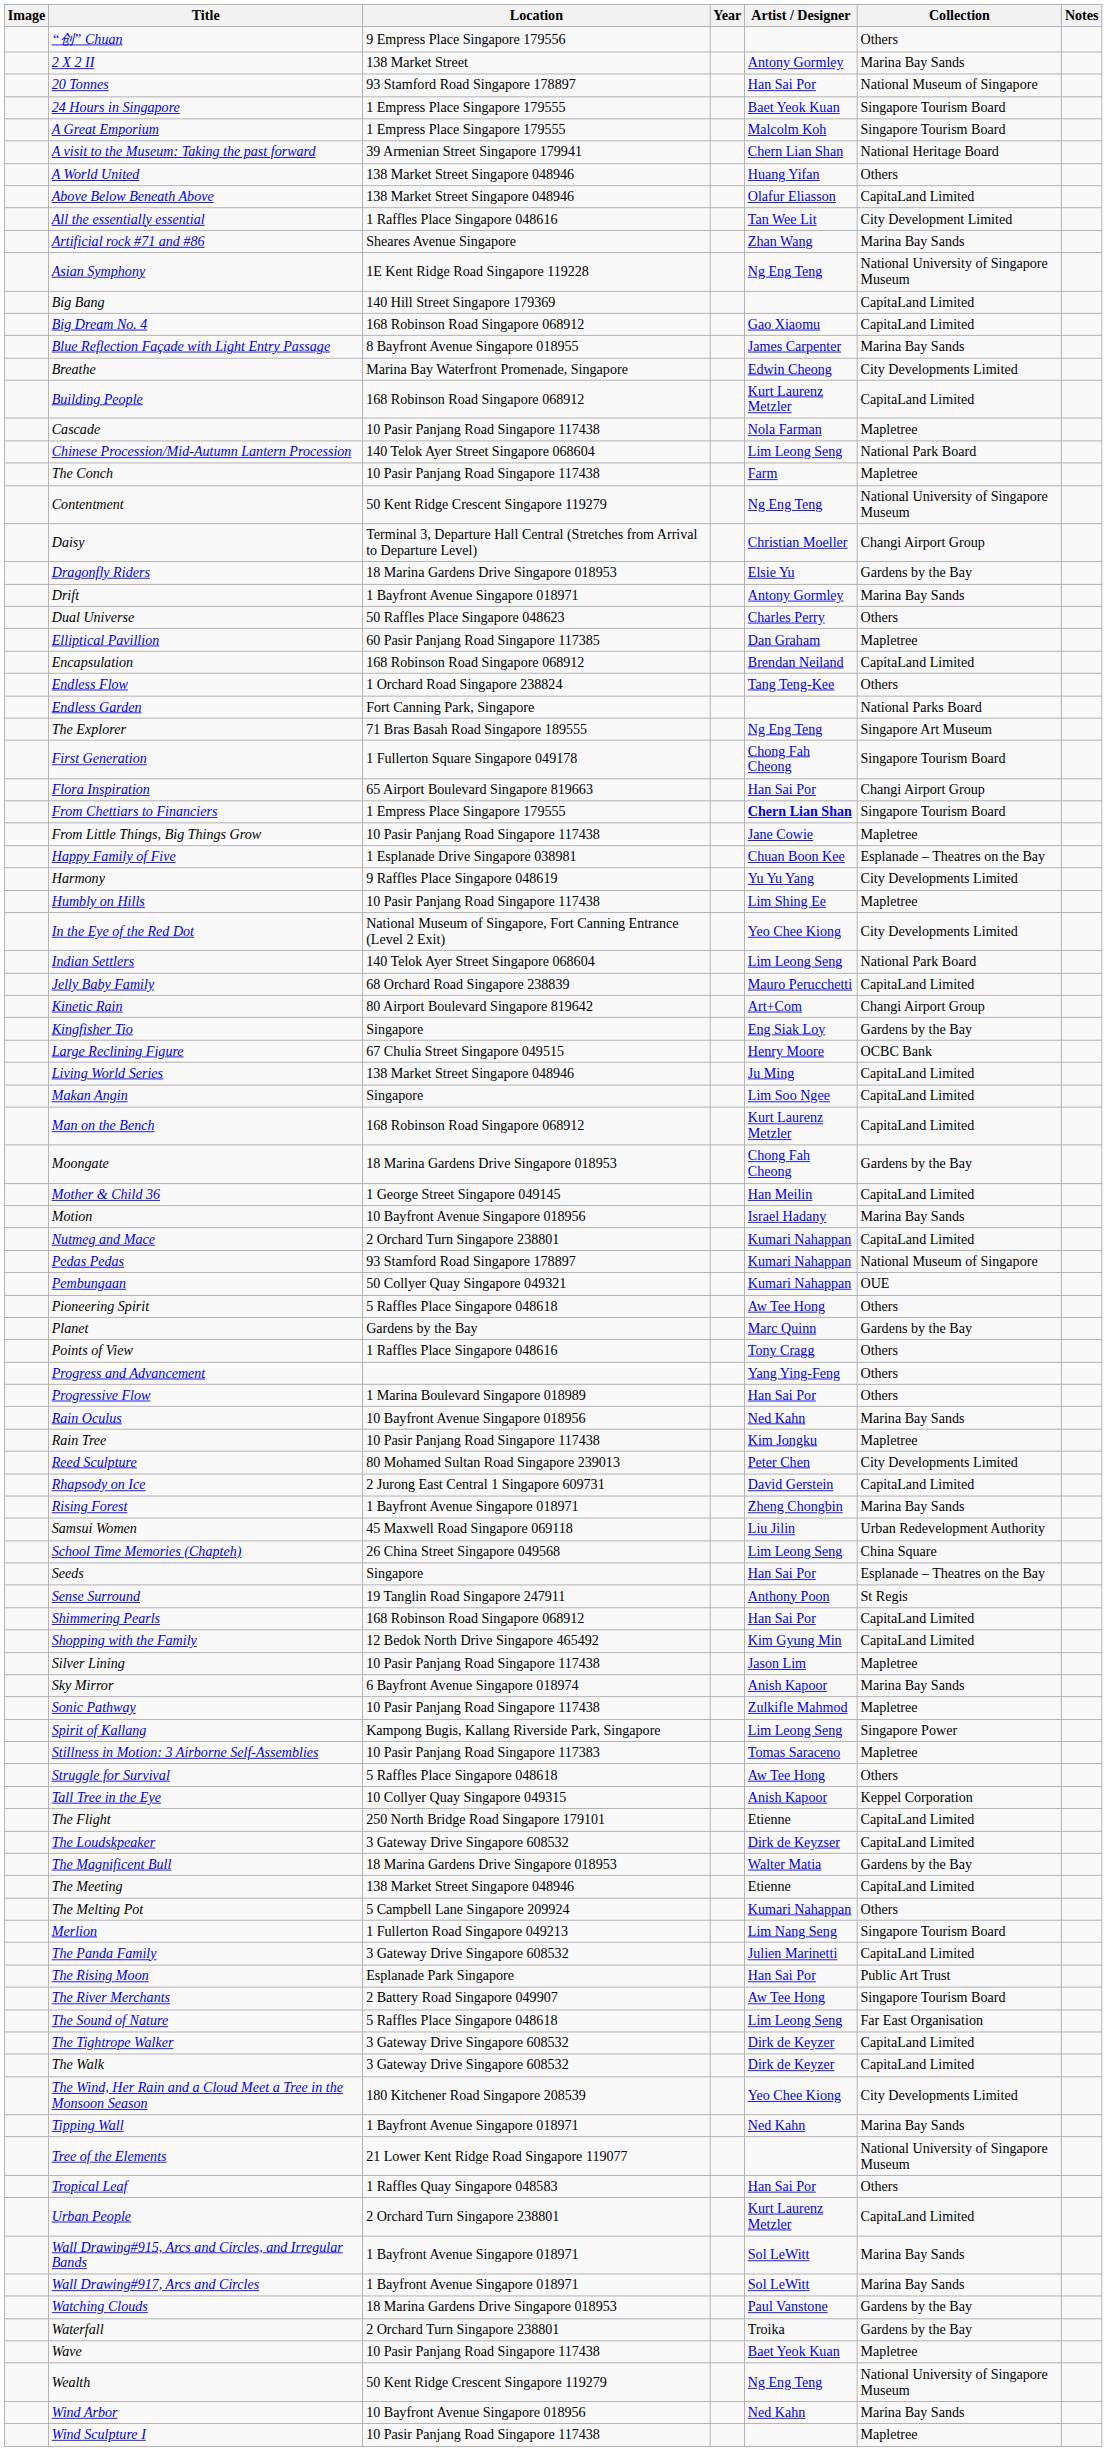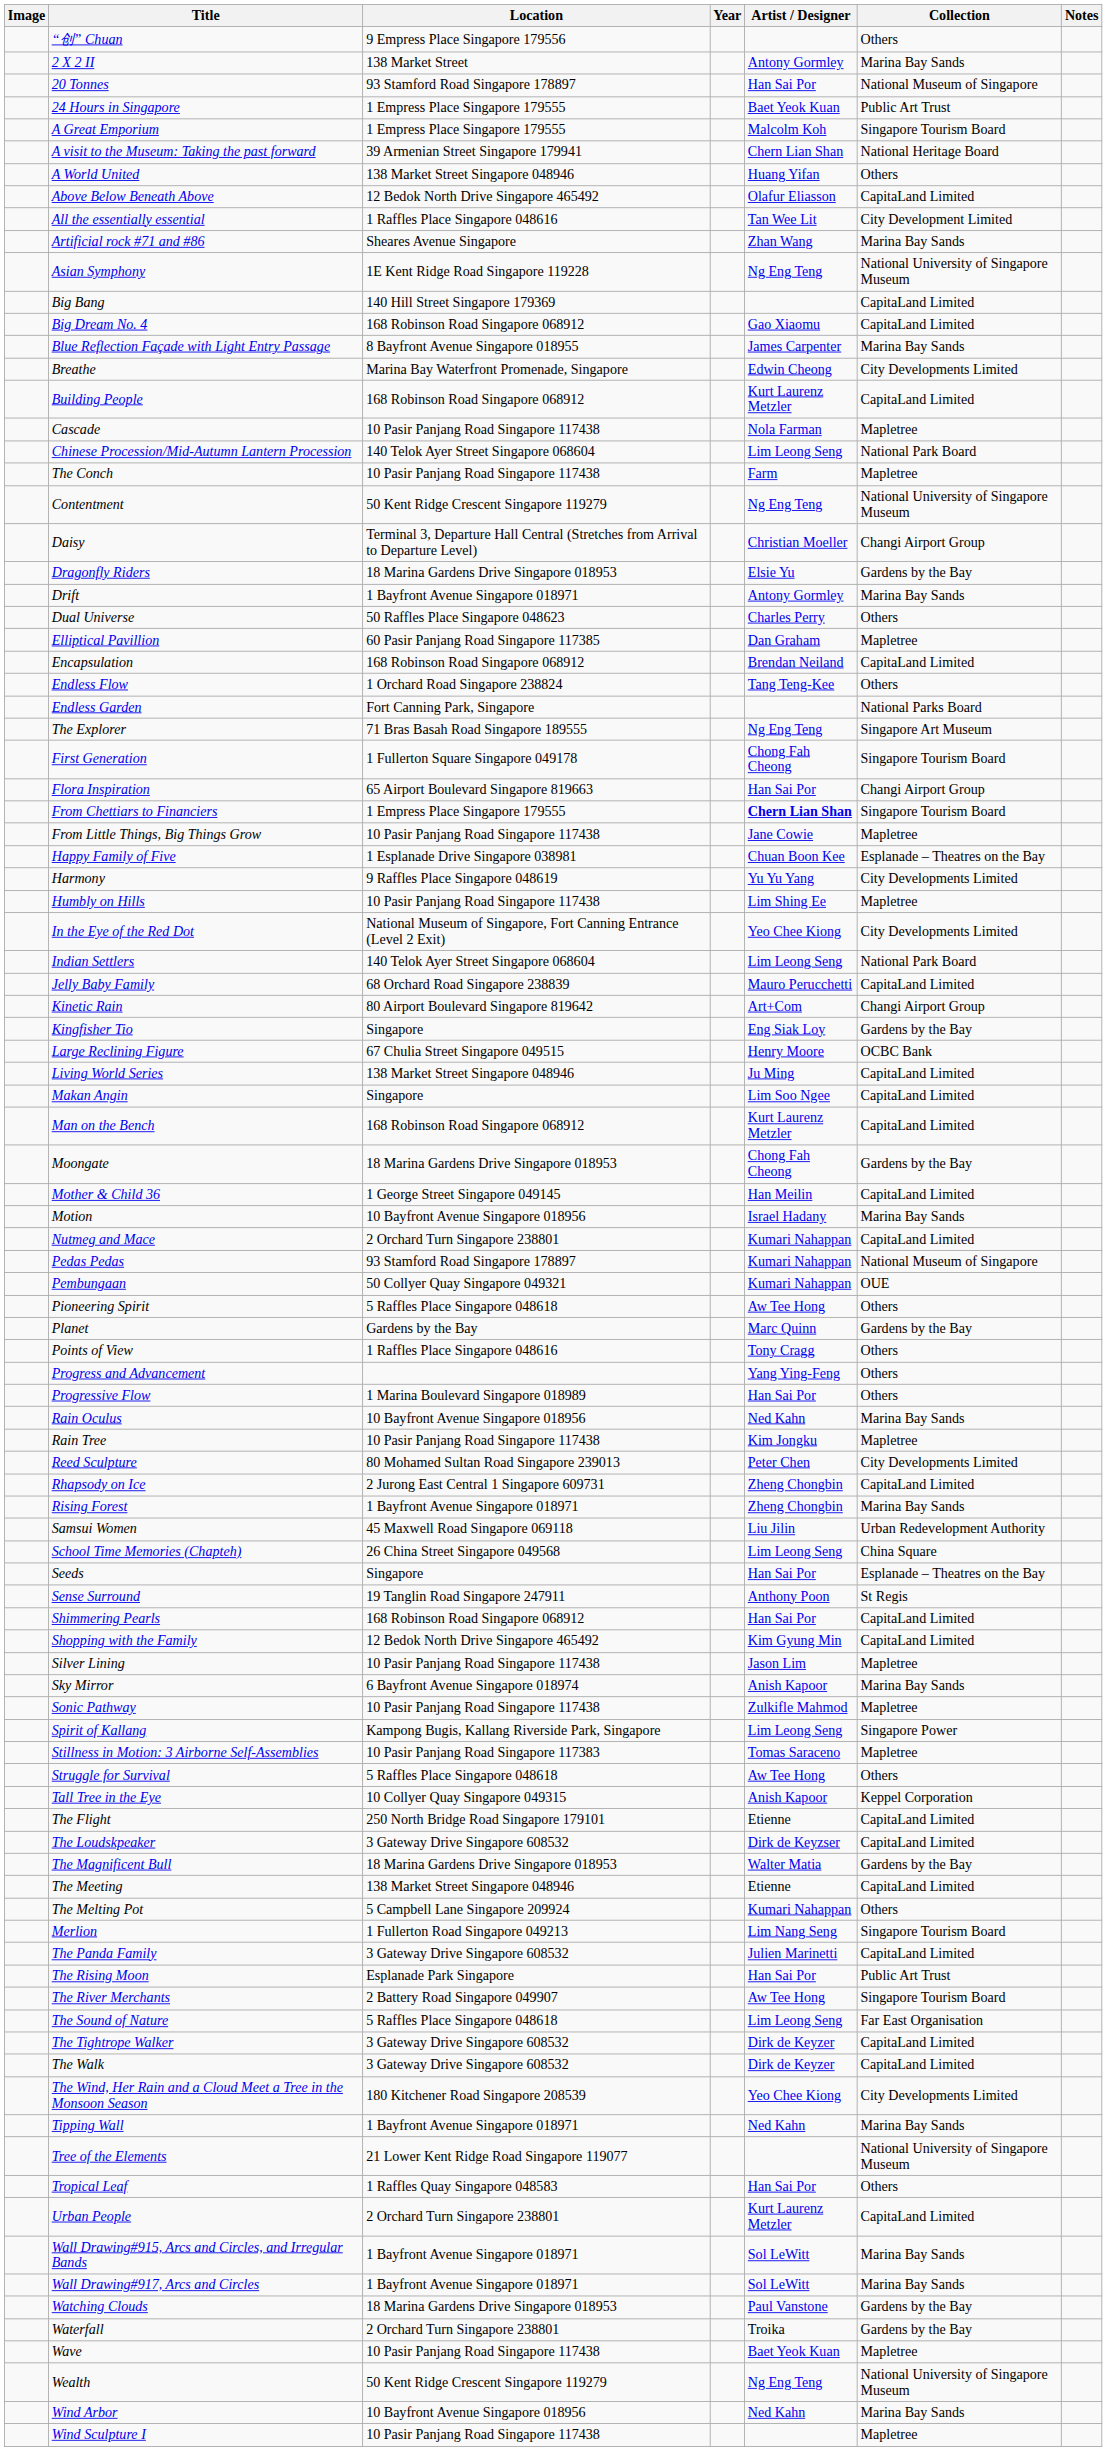24 Hours in Singapore | Collection: Singapore Tourism Board -> Public Art Trust
Above Below Beneath Above | Location: 138 Market Street Singapore 048946 -> 12 Bedok North Drive Singapore 465492
Rhapsody on Ice | Artist / Designer: David Gerstein -> Zheng Chongbin
